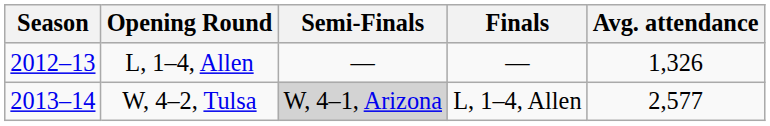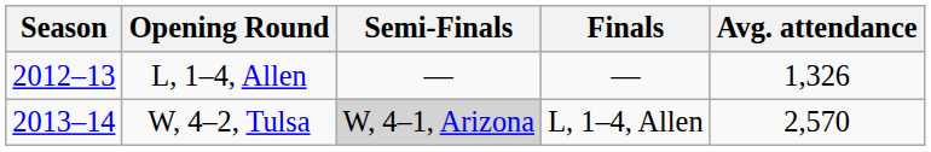W, 4–2, Tulsa | Avg. attendance: 2,577 -> 2,570
